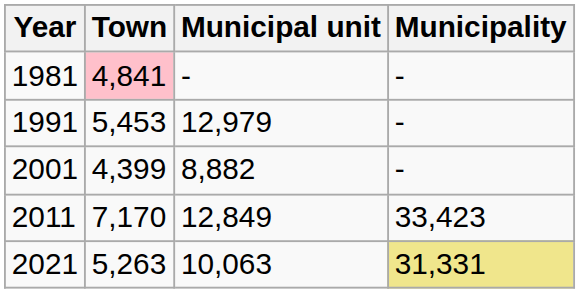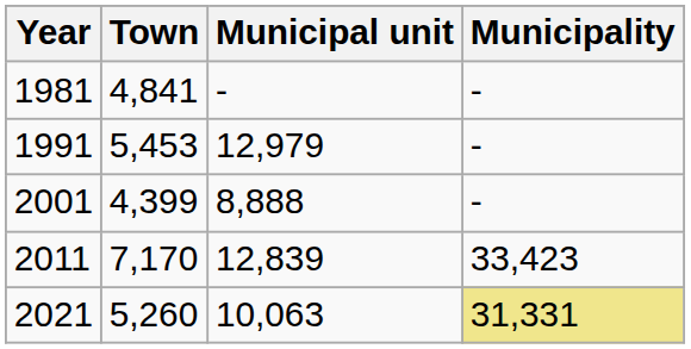1981 | Town: pink background -> no background
2001 | Municipal unit: 8,882 -> 8,888
2011 | Municipal unit: 12,849 -> 12,839
2021 | Town: 5,263 -> 5,260
